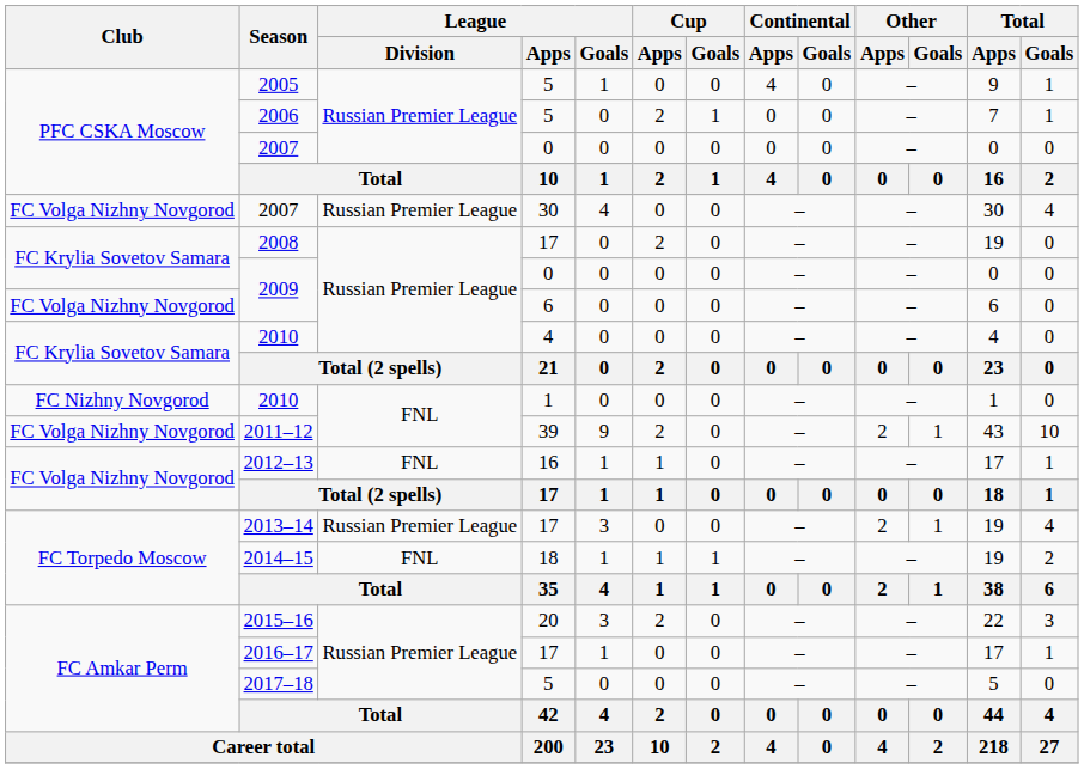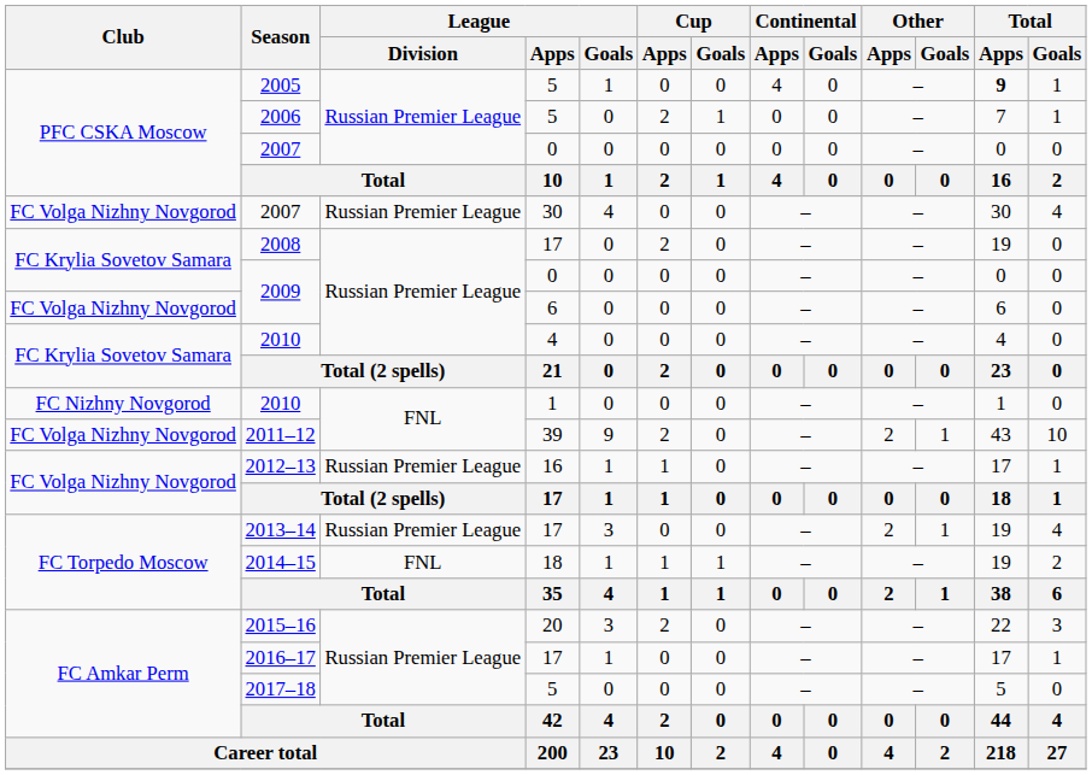2005 | Total / Apps: normal -> bold
2012–13 | League / Division: FNL -> Russian Premier League
